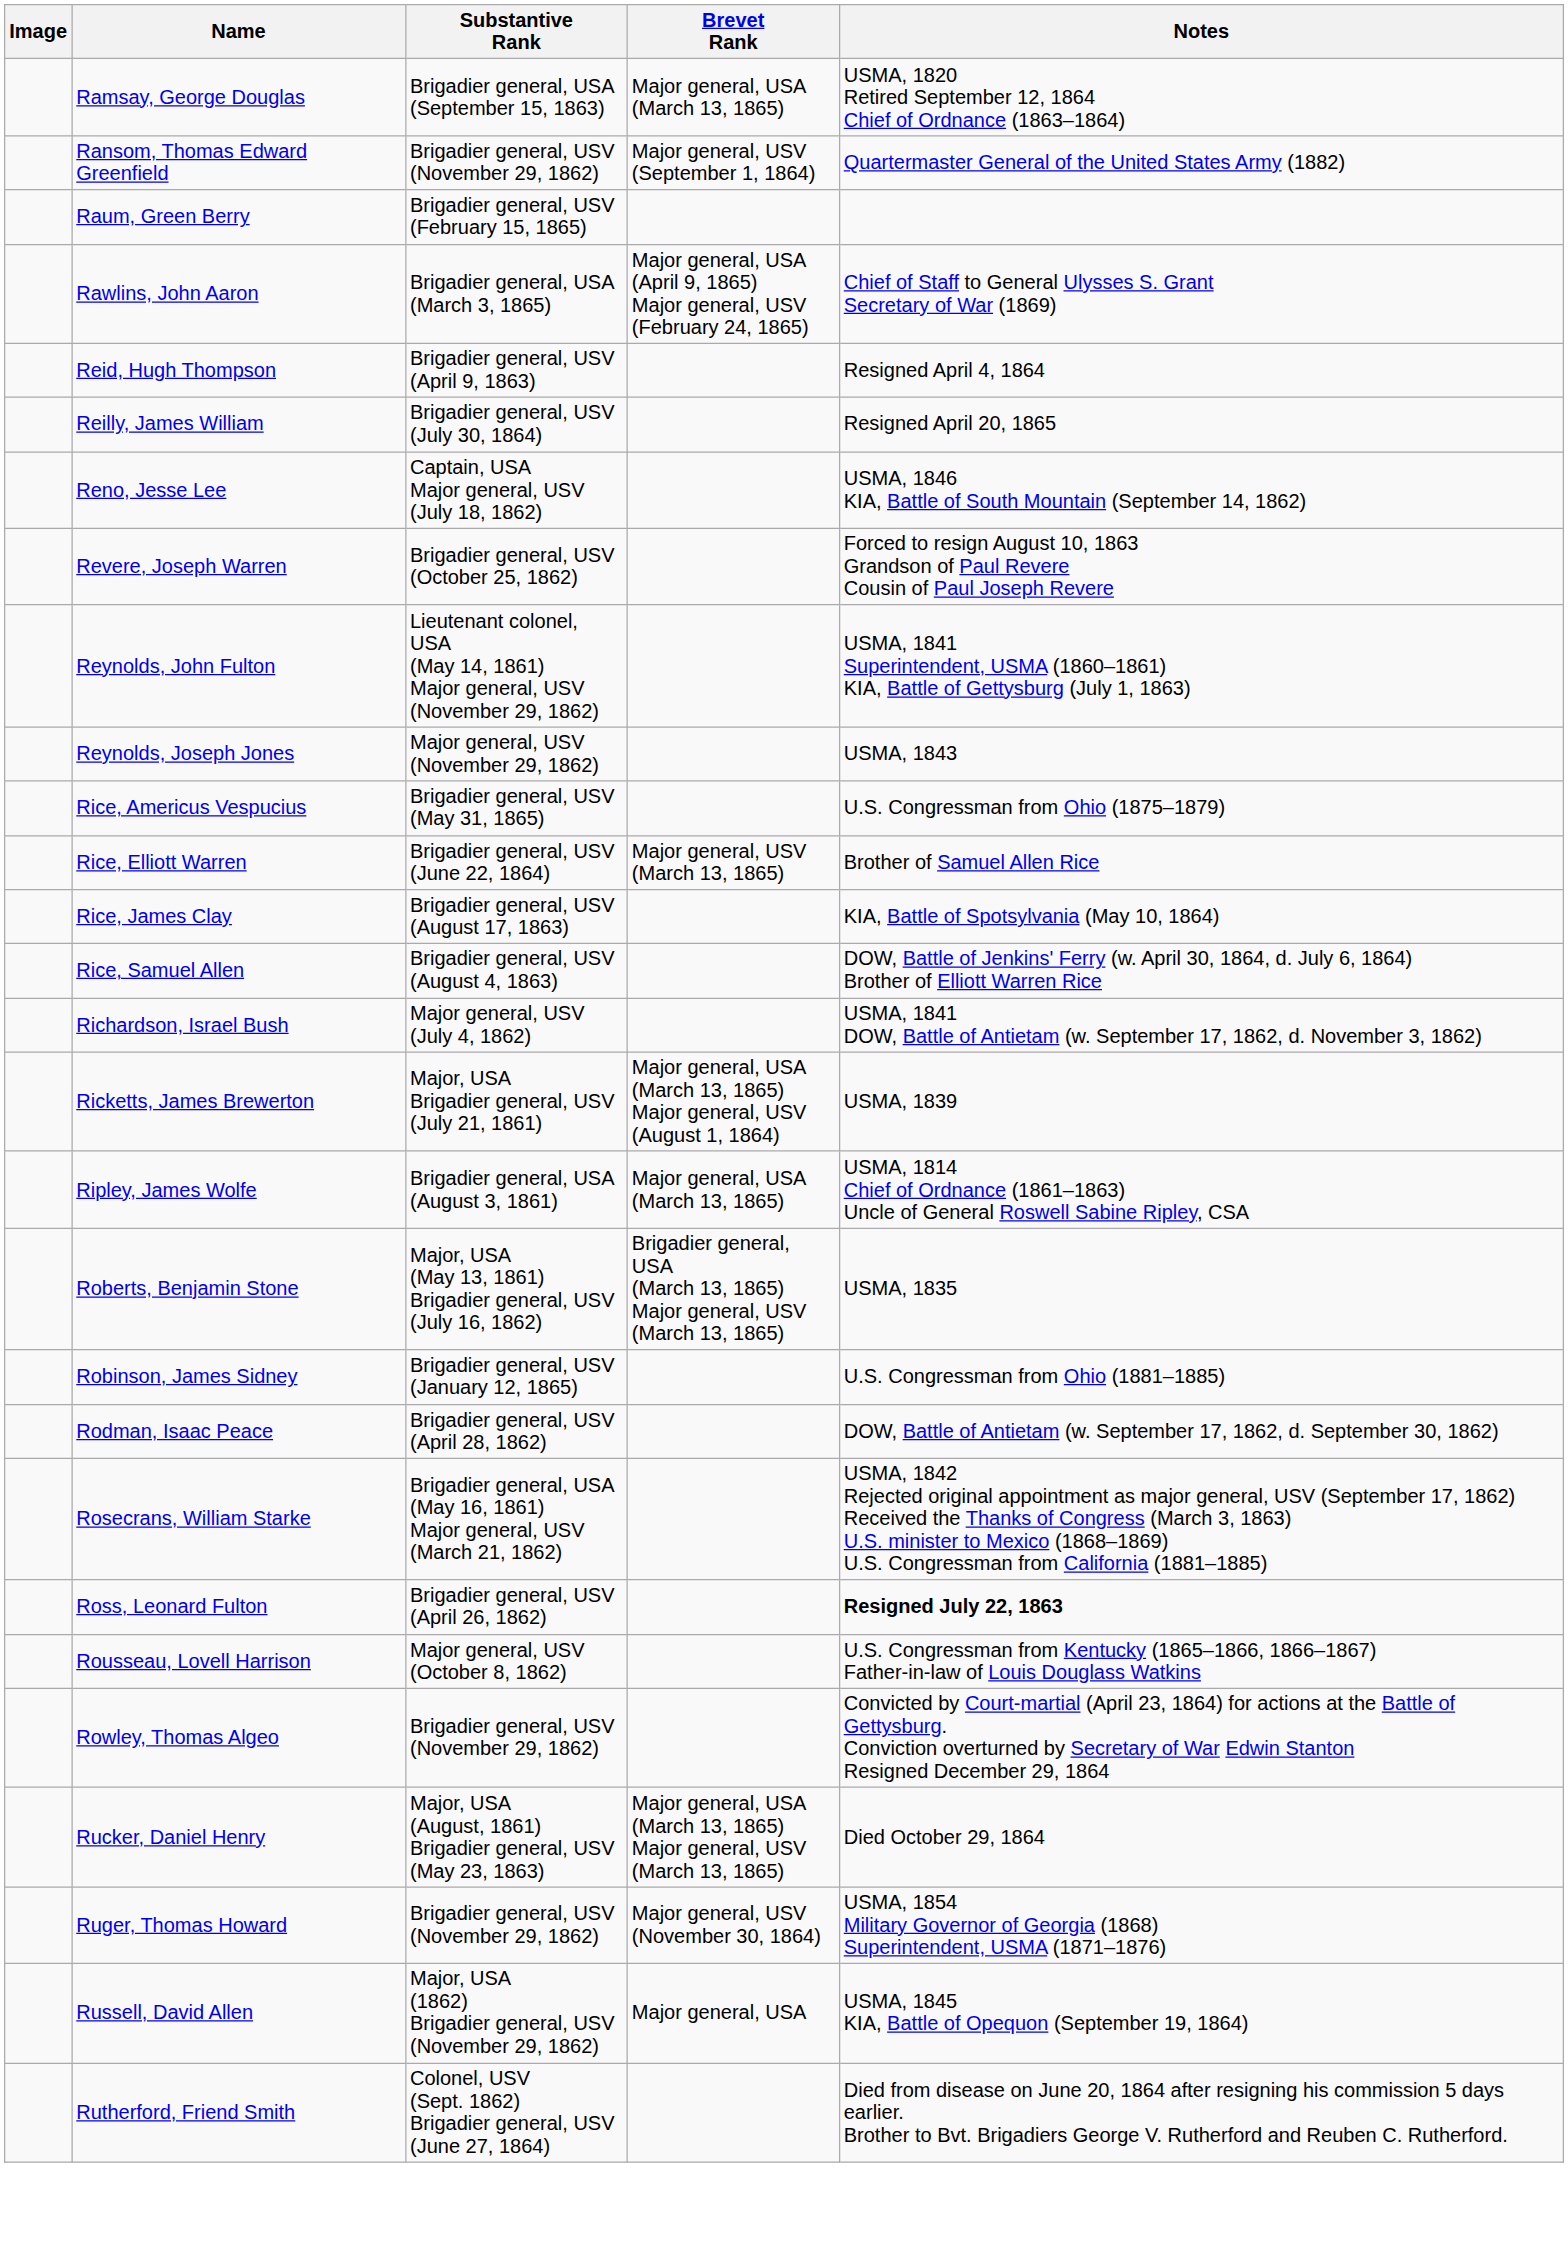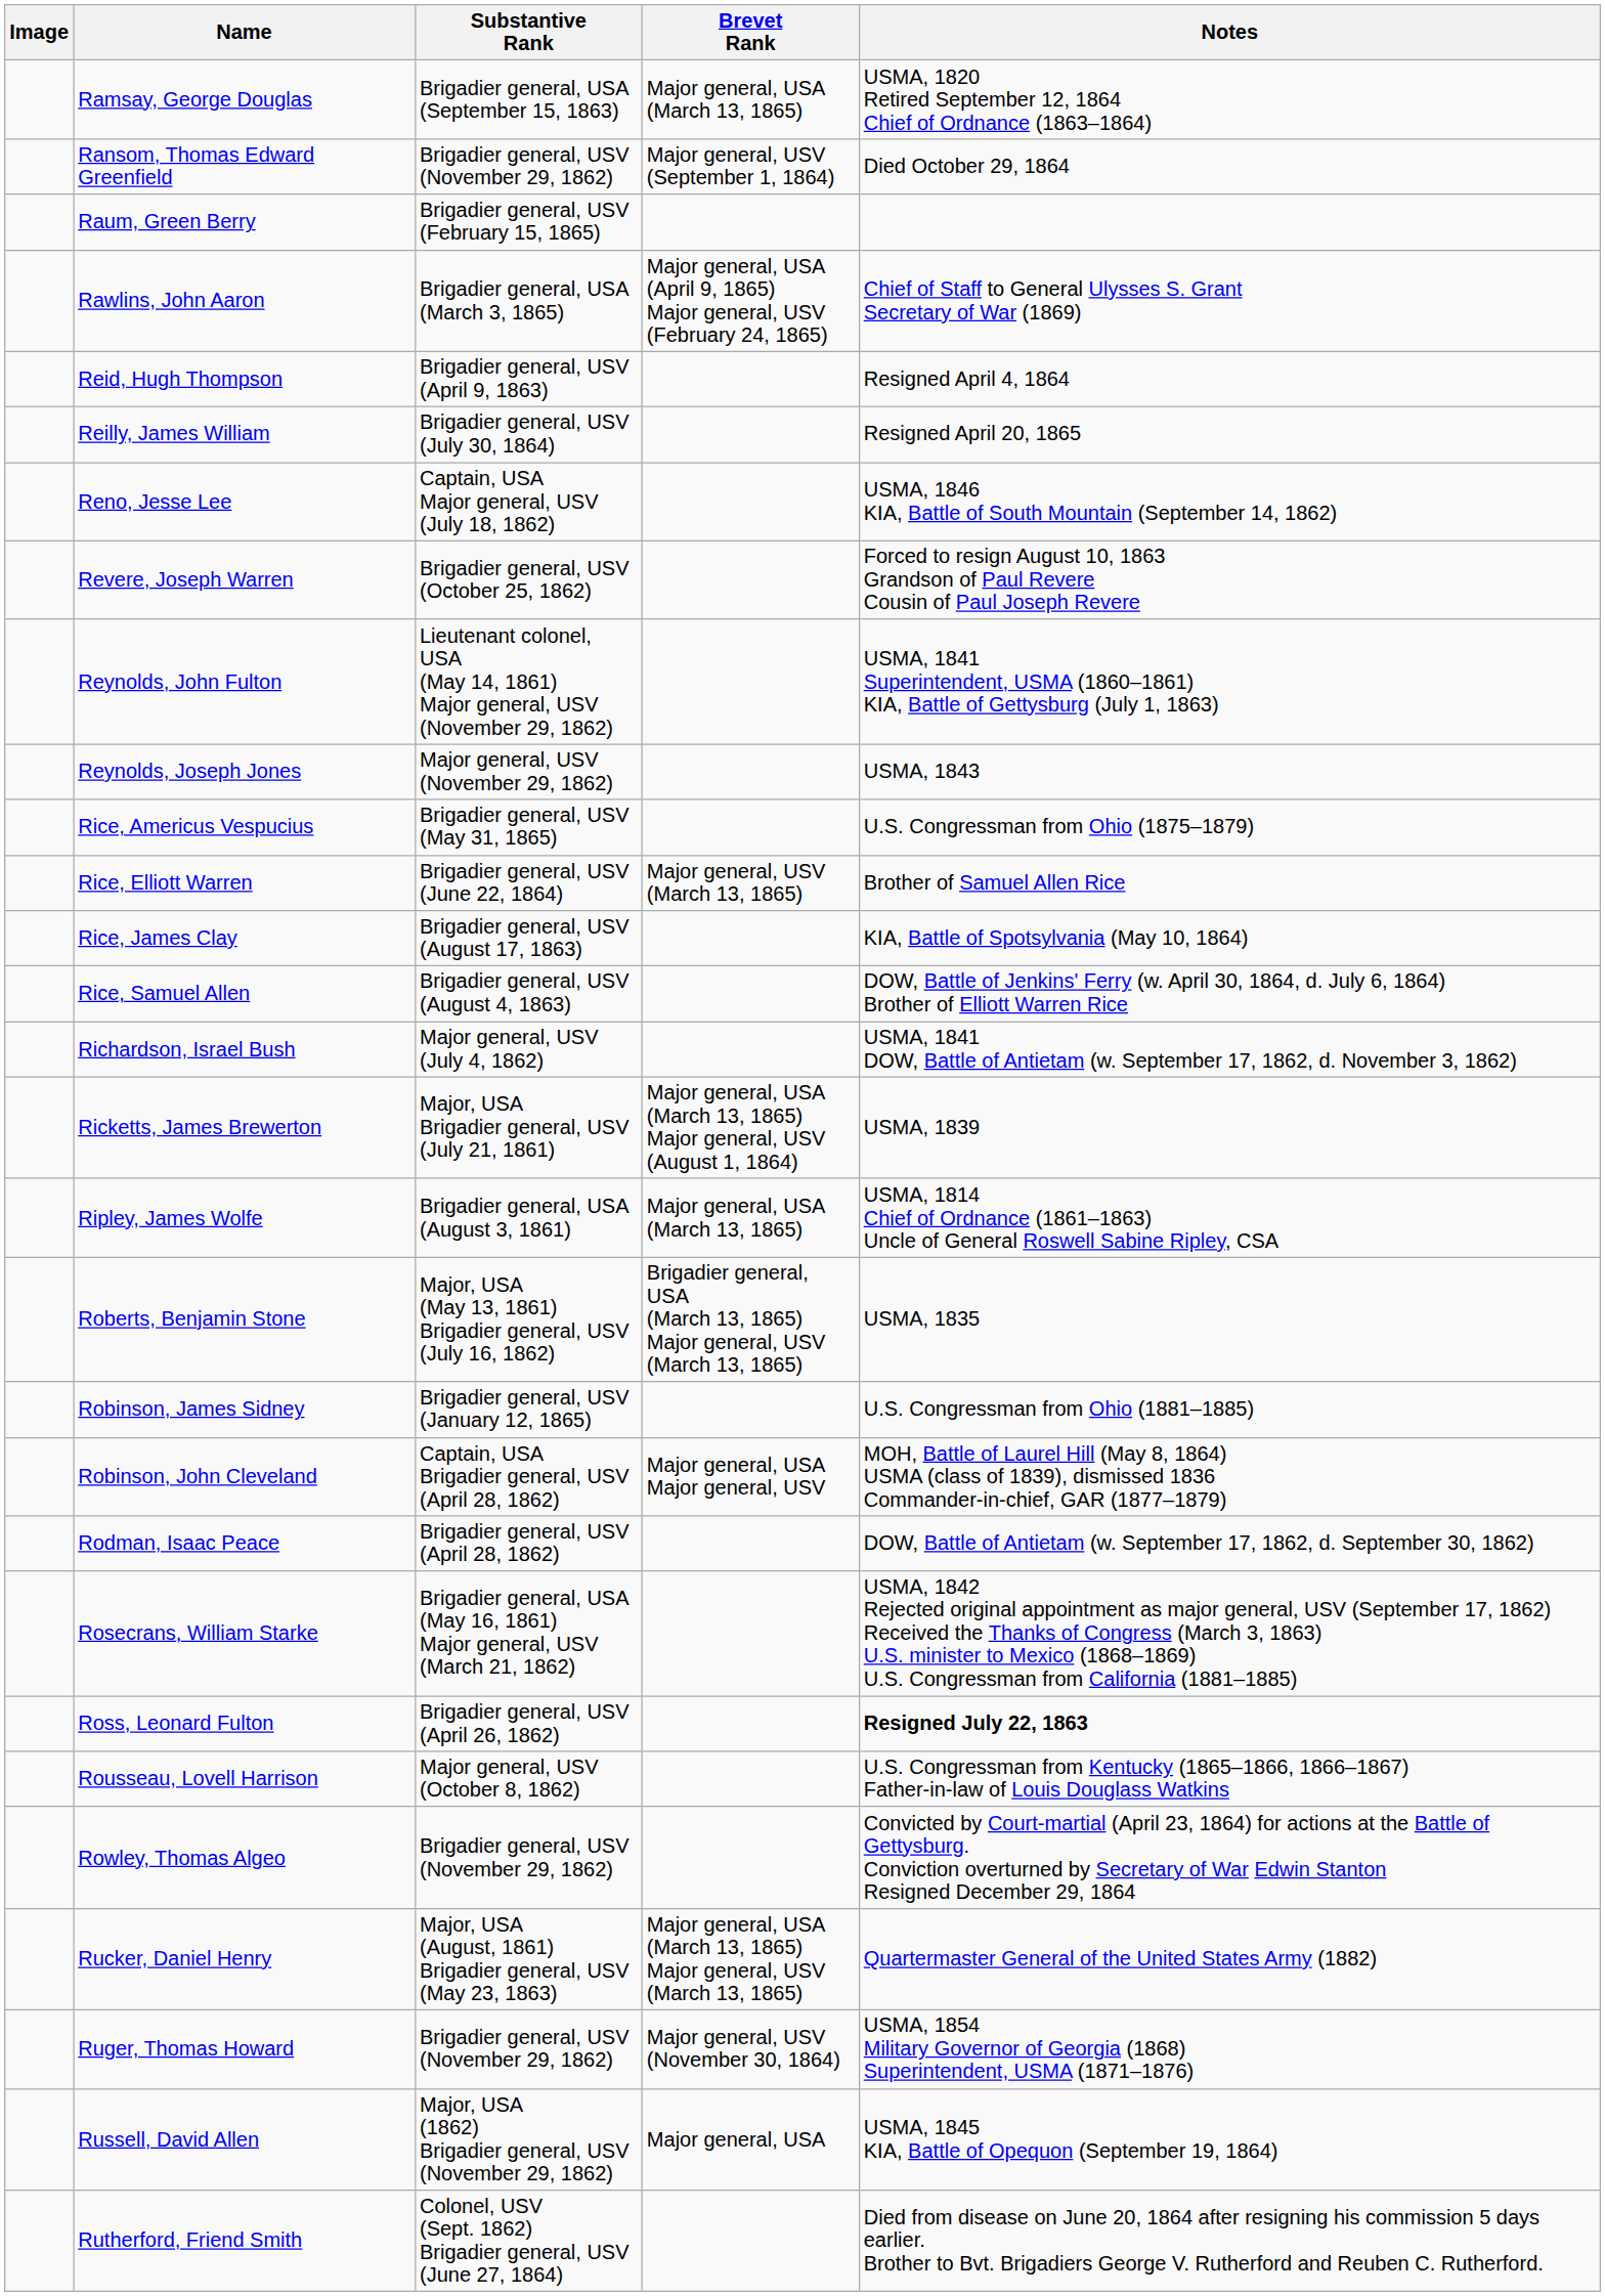Ransom, Thomas Edward Greenfield | Notes: Quartermaster General of the United States Army (1882) -> Died October 29, 1864
+ row: Robinson, John Cleveland | Captain, USA Brigadier general, USV (April 28, 1862) | Major general, USA Major general, USV | MOH, Battle of Laurel Hill (May 8, 1864) USMA (class of 1839), dismissed 1836 Commander-in-chief, GAR (1877–1879)
Rucker, Daniel Henry | Notes: Died October 29, 1864 -> Quartermaster General of the United States Army (1882)
